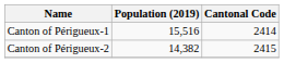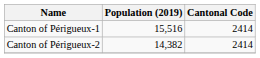Canton of Périgueux-2 | Cantonal Code: 2415 -> 2414
